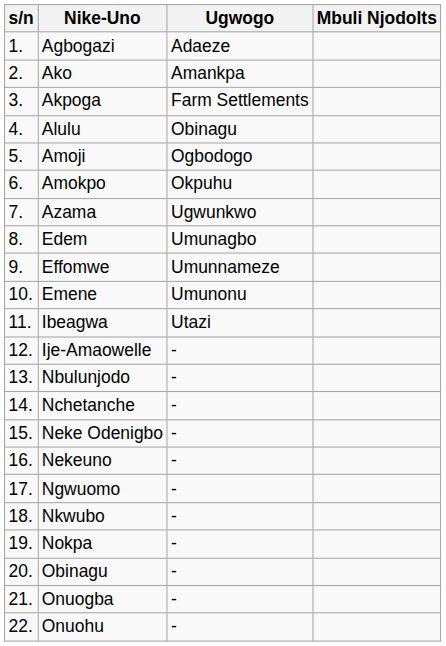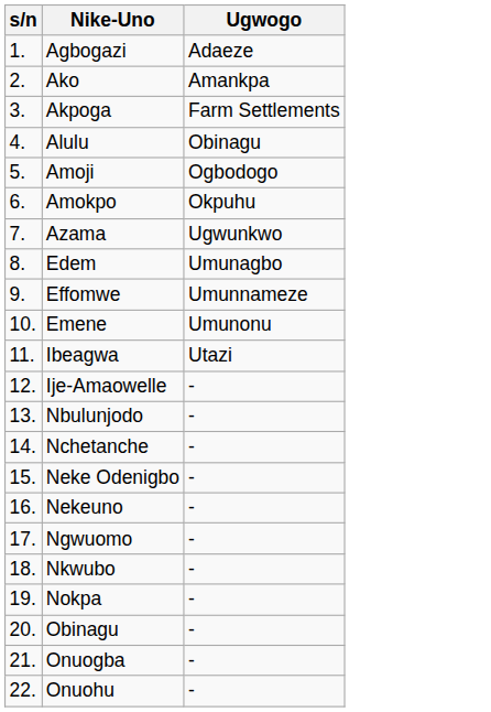- column: Mbuli Njodolts
